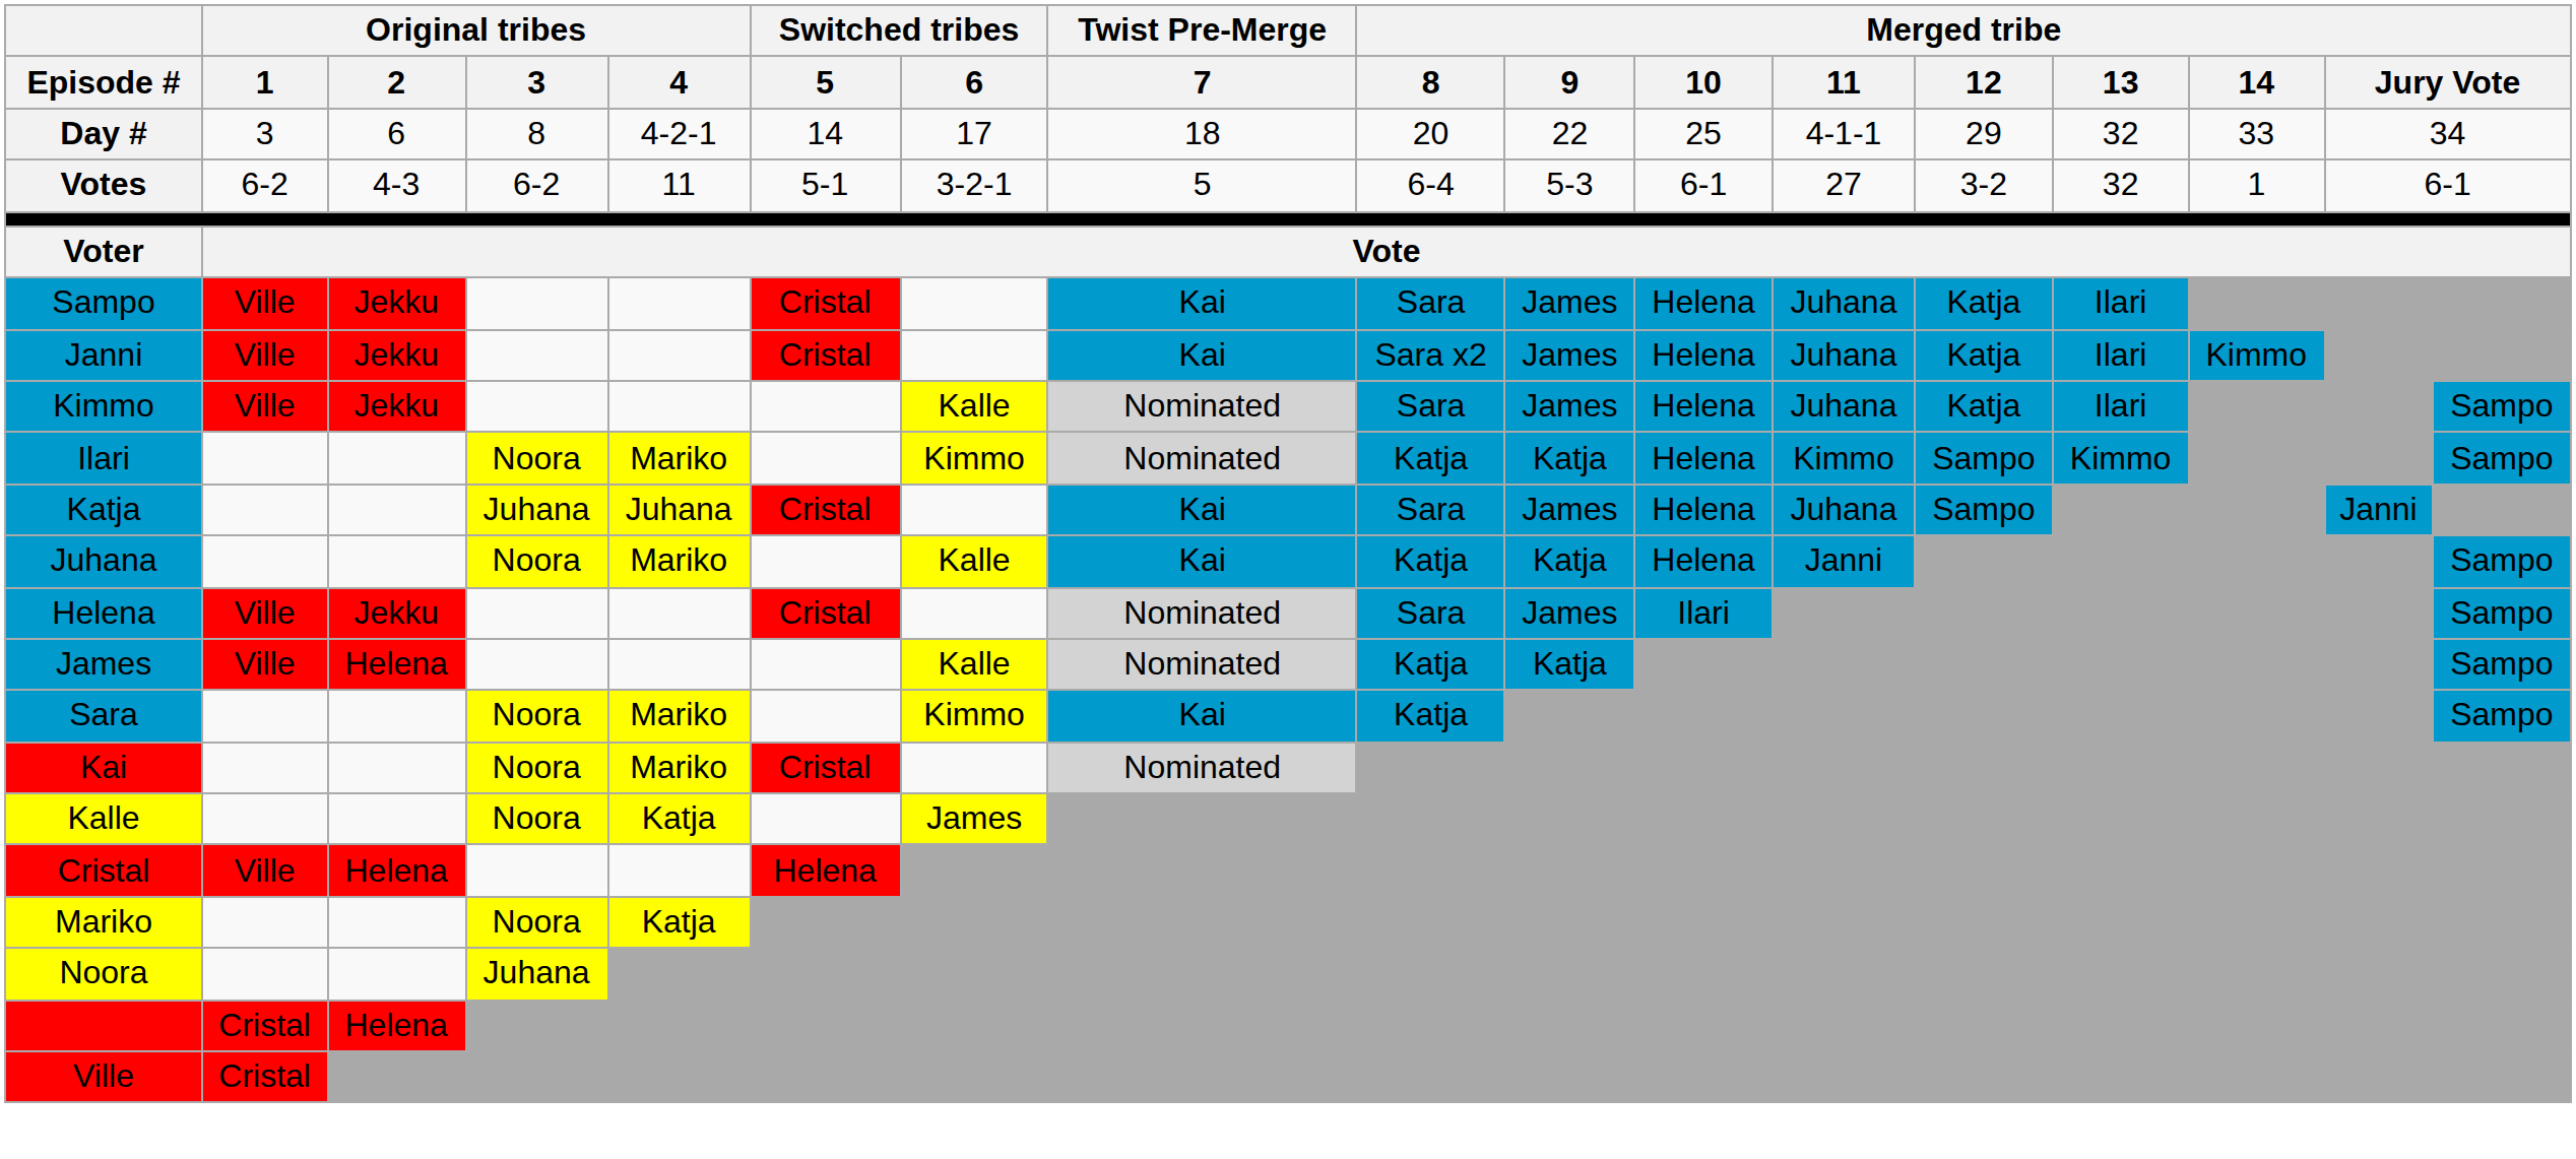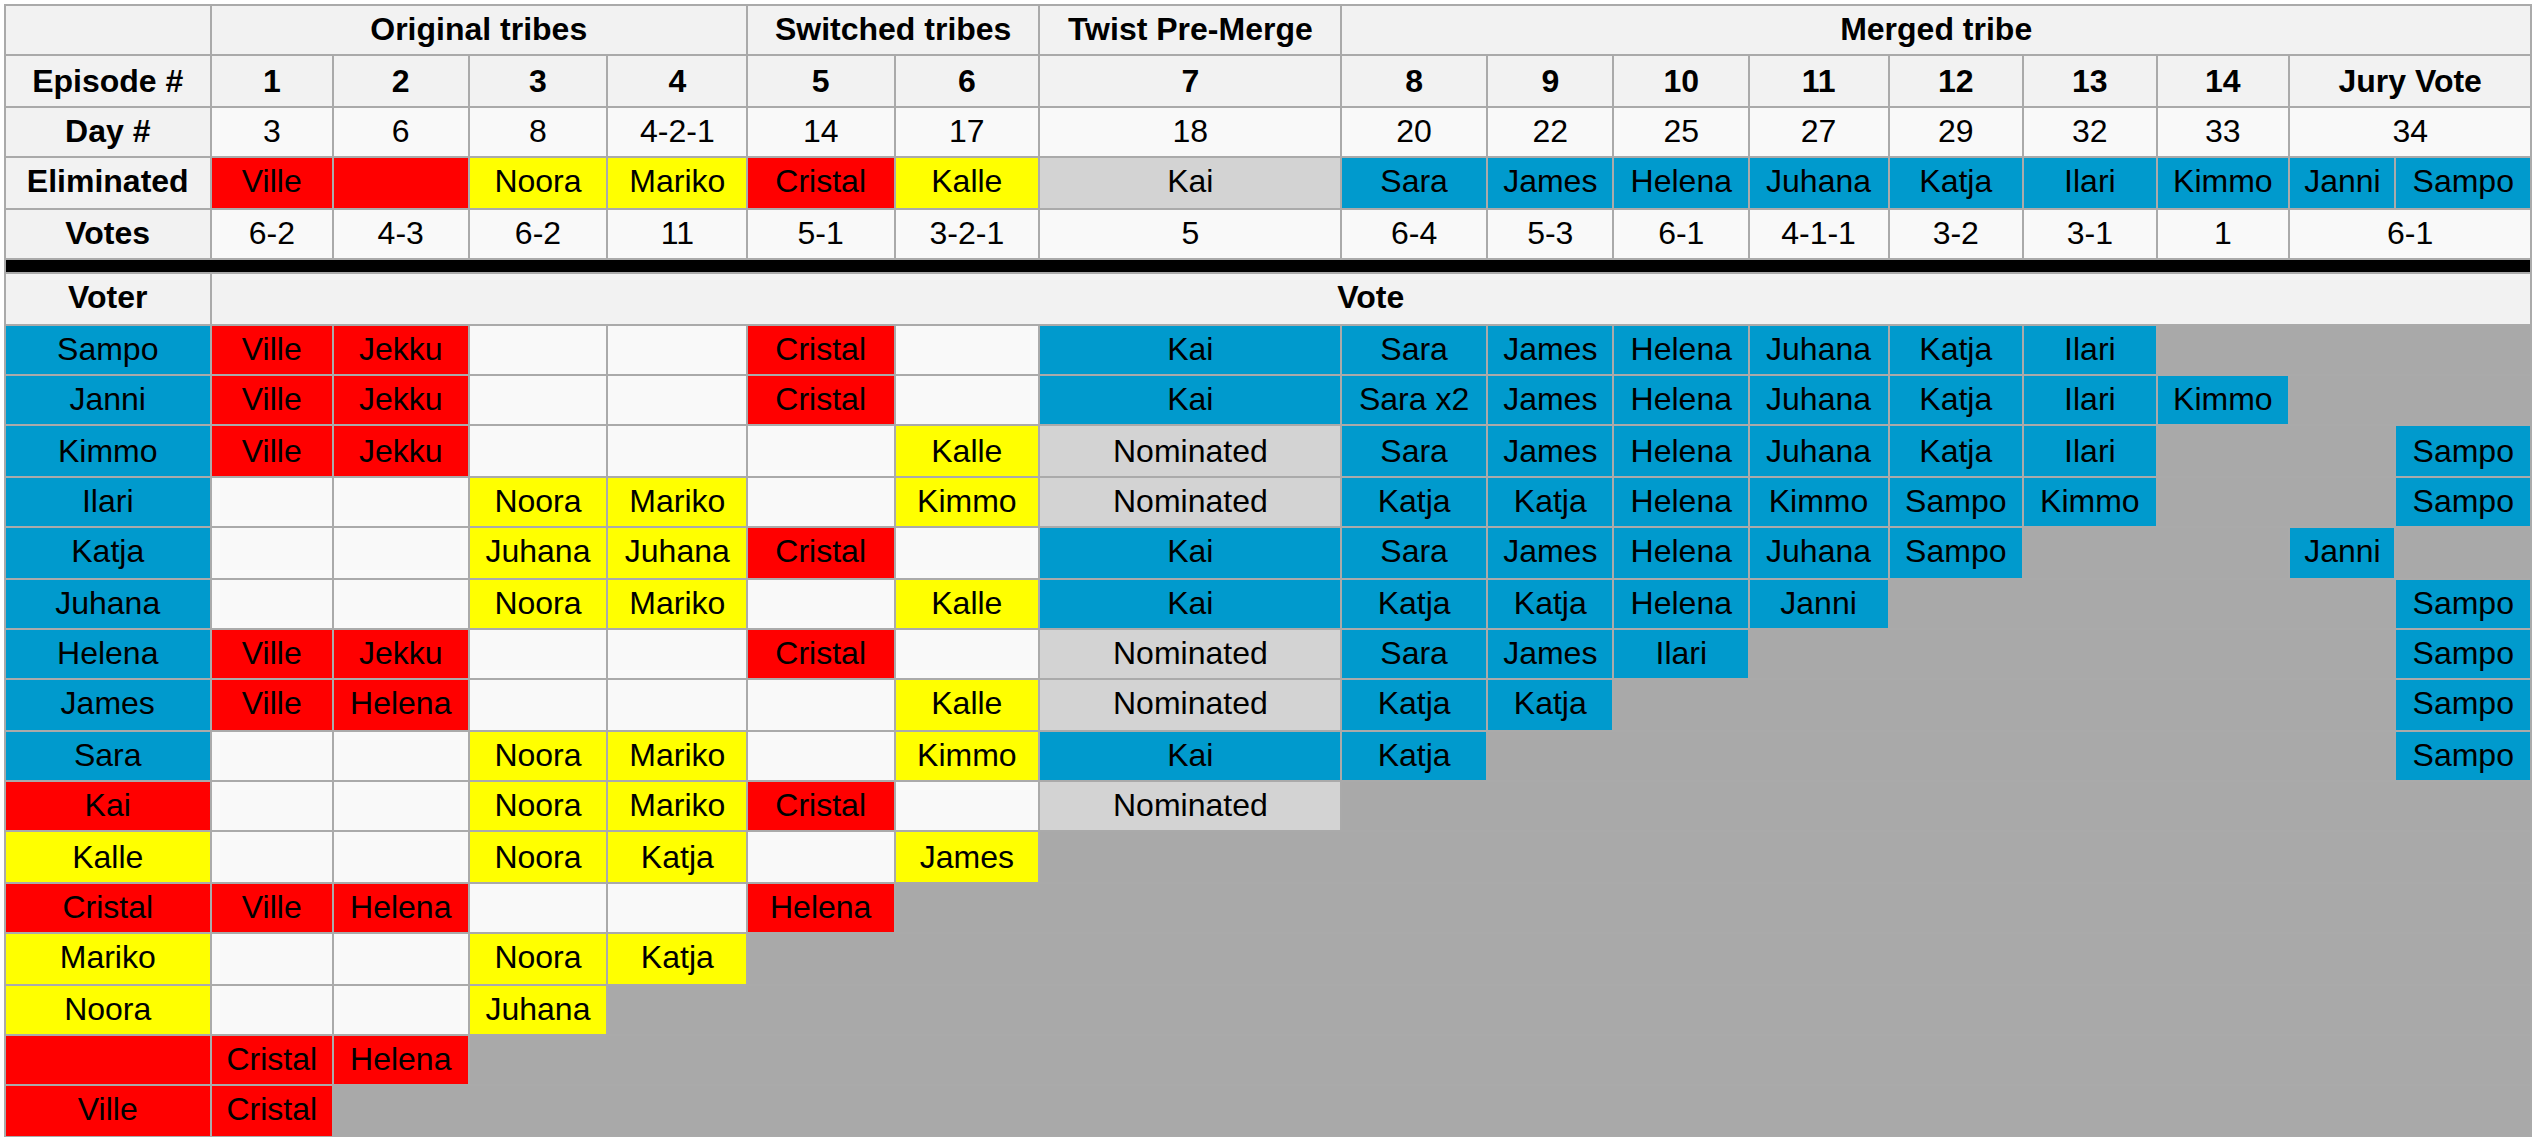Day # | Merged tribe / 11: 4-1-1 -> 27
+ row: Eliminated | Ville | Noora | Mariko | Cristal | Kalle | Kai | Sara | James | Helena | Juhana | Katja | Ilari | Kimmo | Janni | Sampo
Votes | Merged tribe / 11: 27 -> 4-1-1
Votes | Merged tribe / 13: 32 -> 3-1
